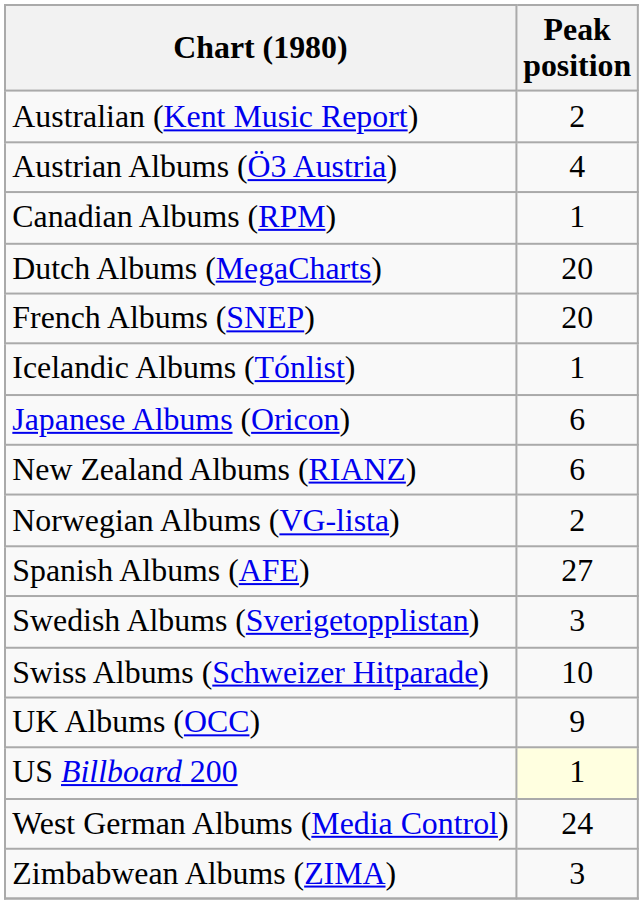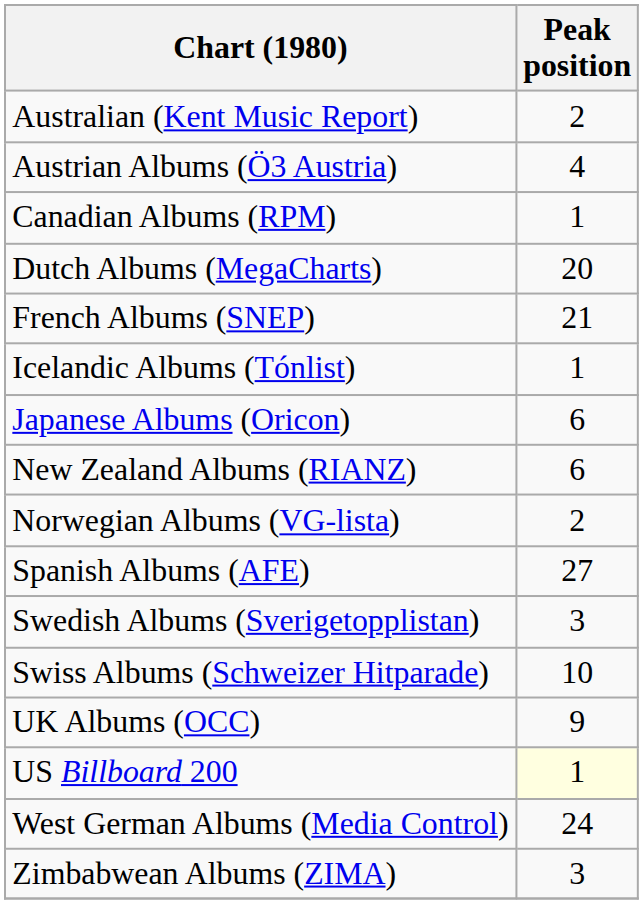French Albums (SNEP) | Peak position: 20 -> 21
